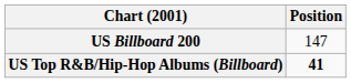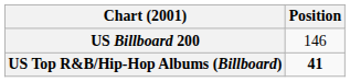US Billboard 200 | Position: 147 -> 146
